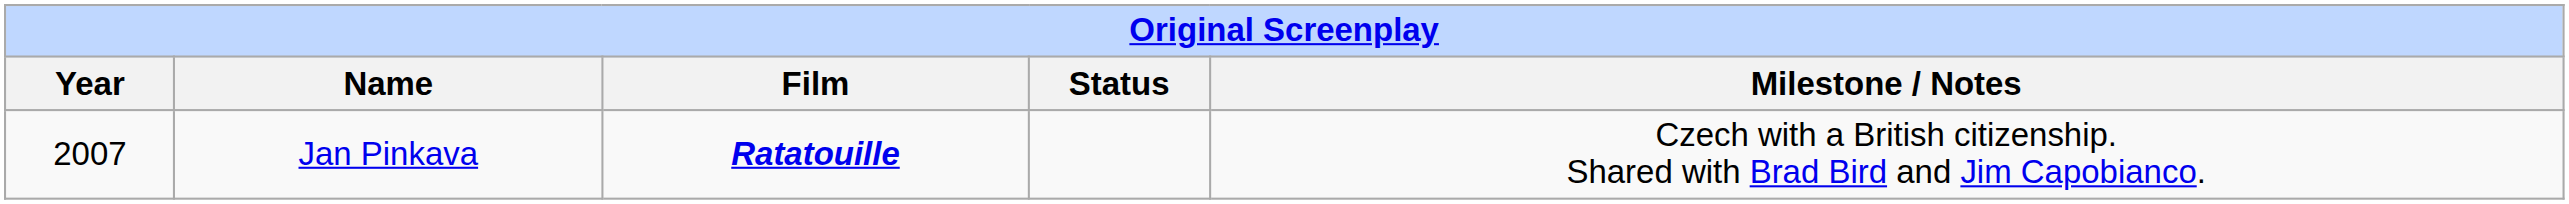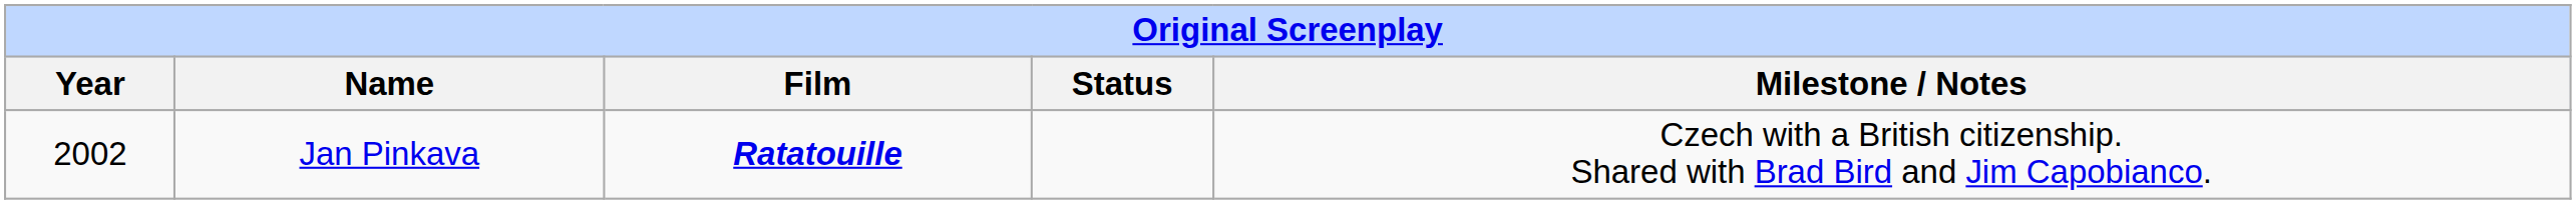Jan Pinkava | Year: 2007 -> 2002
